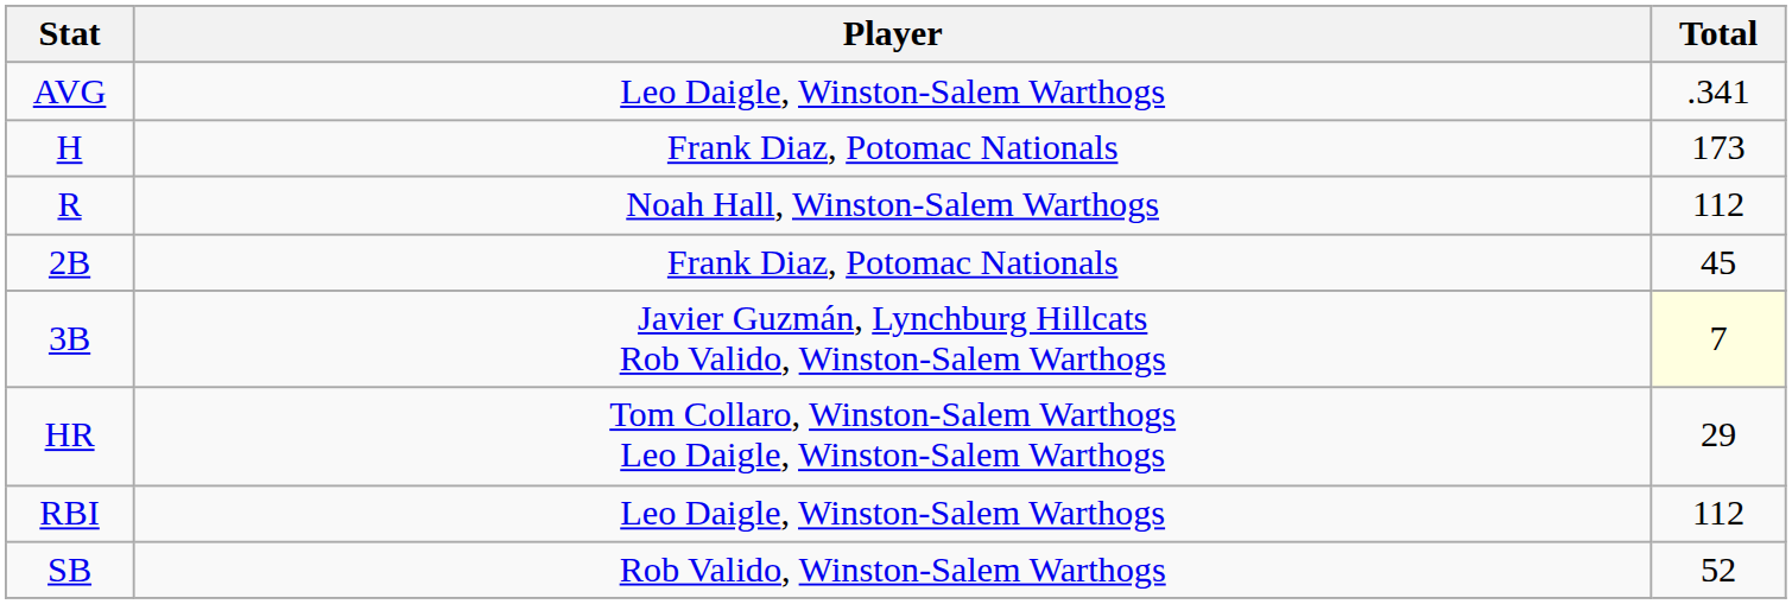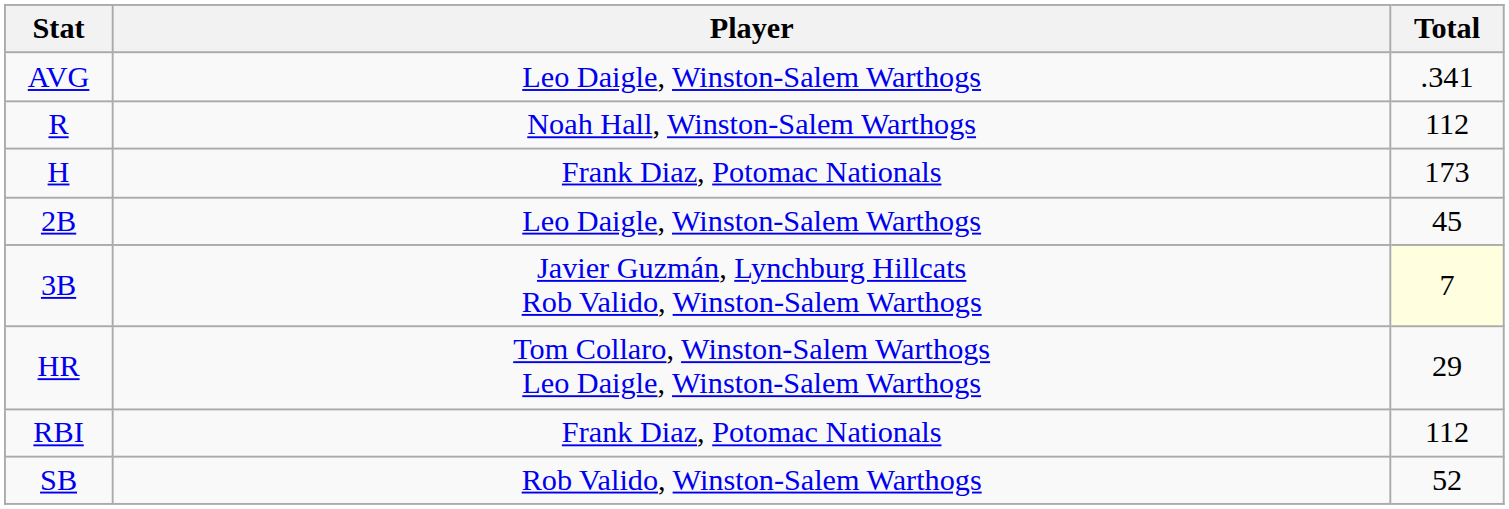rows swapped: H <-> R
2B | Player: Frank Diaz, Potomac Nationals -> Leo Daigle, Winston-Salem Warthogs
RBI | Player: Leo Daigle, Winston-Salem Warthogs -> Frank Diaz, Potomac Nationals
